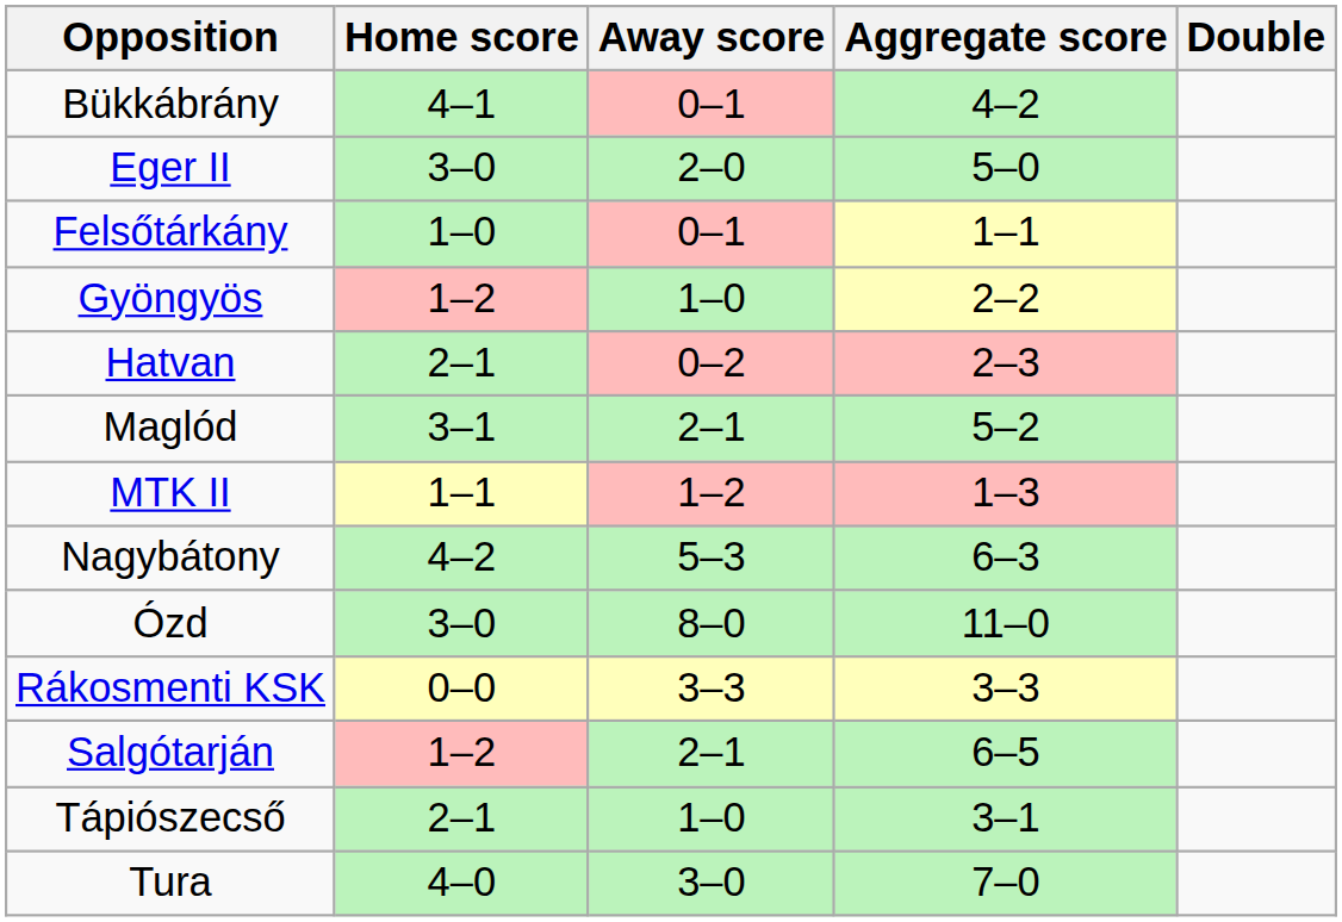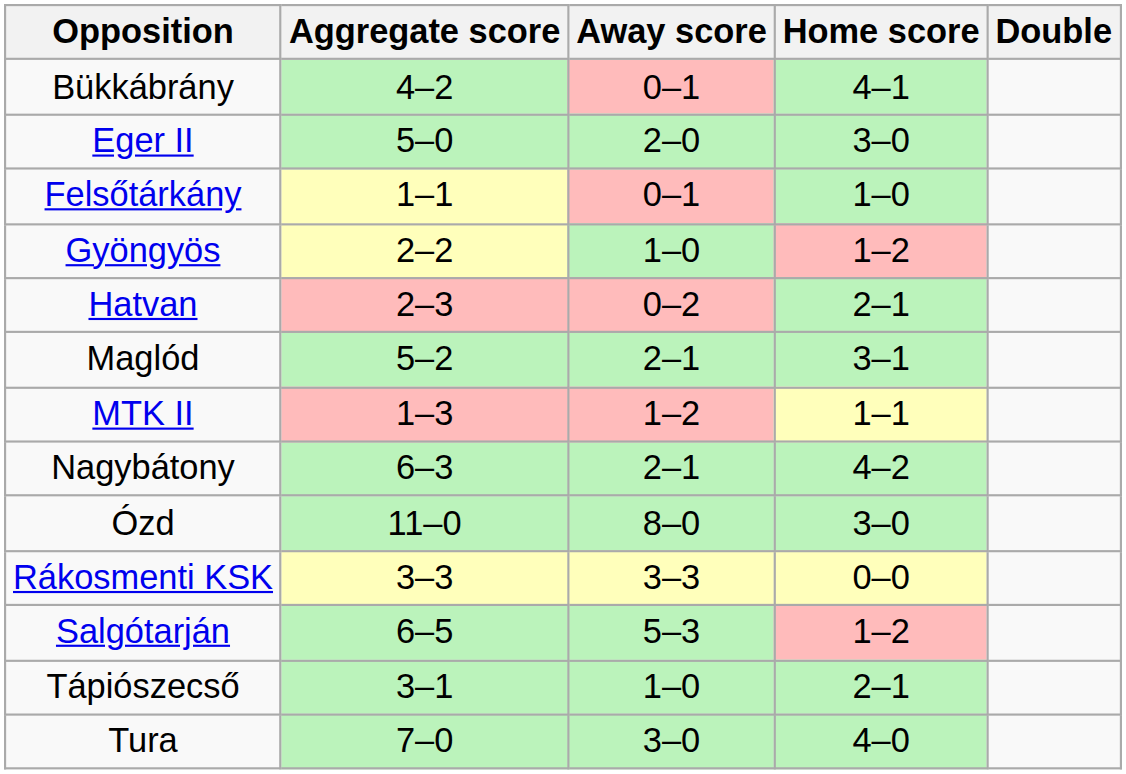columns swapped: Home score <-> Aggregate score
Nagybátony | Away score: 5–3 -> 2–1
Salgótarján | Away score: 2–1 -> 5–3
